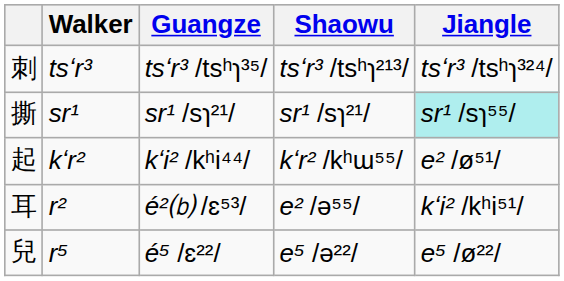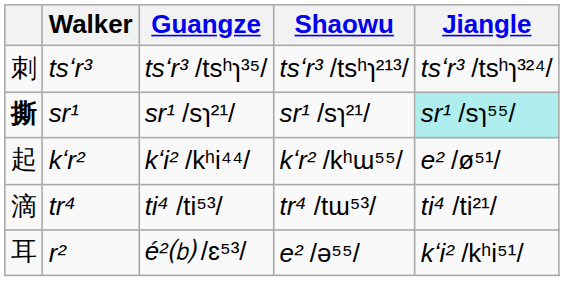sr¹ | column 1: normal -> bold
+ row: 滴 | tr⁴ | ti⁴ /ti⁵³/ | tr⁴ /tɯ⁵³/ | ti⁴ /ti²¹/
- row: 兒 | r⁵ | é⁵ /ɛ²²/ | e⁵ /ə²²/ | e⁵ /ø²²/
